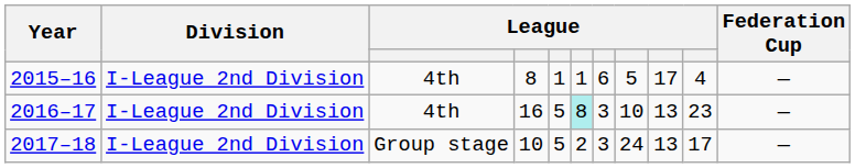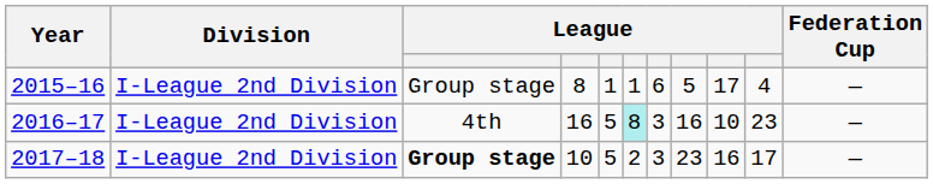2015–16 | column 3: 4th -> Group stage
2016–17 | column 8: 10 -> 16
2016–17 | column 9: 13 -> 10
2017–18 | column 3: normal -> bold
2017–18 | column 8: 24 -> 23
2017–18 | column 9: 13 -> 16
